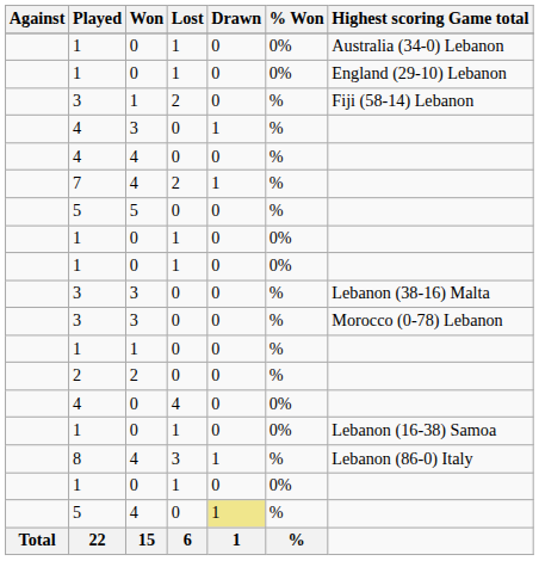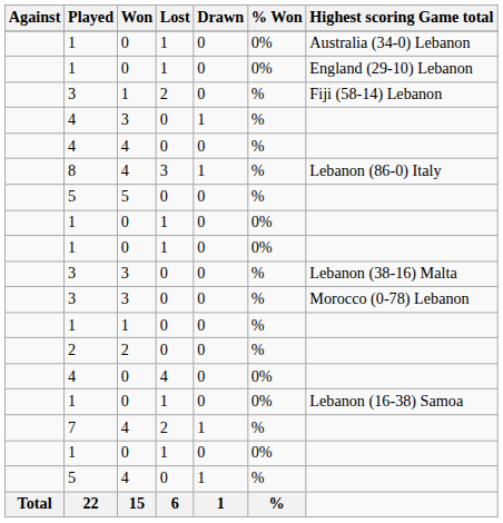rows swapped: 8 <-> 7
5 / 4 | Drawn: khaki background -> no background
